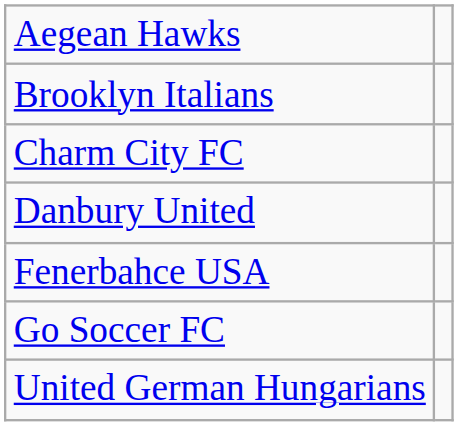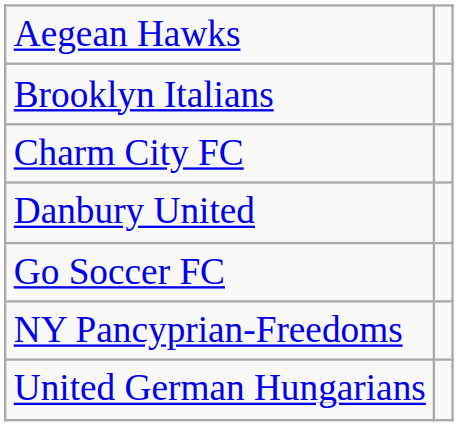- row: Fenerbahce USA
+ row: NY Pancyprian-Freedoms
